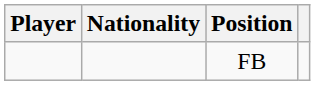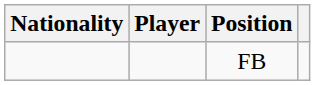columns swapped: Player <-> Nationality
